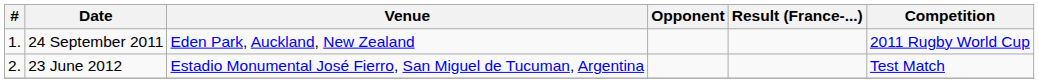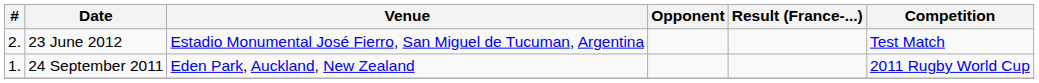rows swapped: 24 September 2011 <-> 23 June 2012
